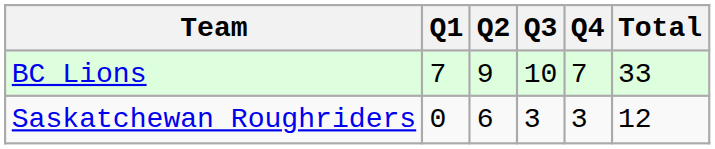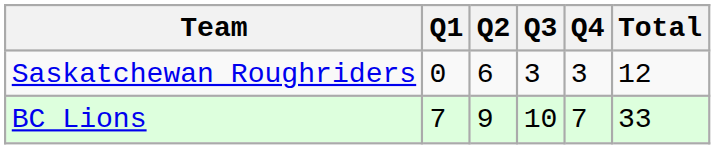rows swapped: BC Lions <-> Saskatchewan Roughriders
